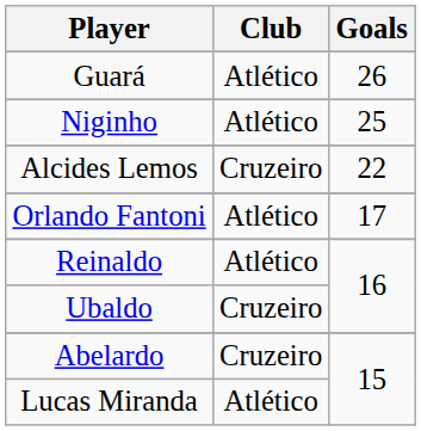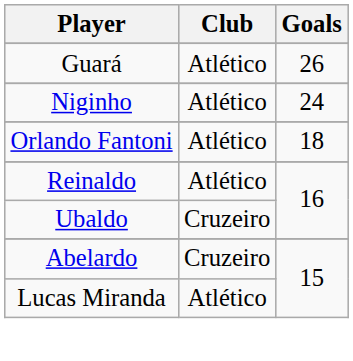Niginho | Goals: 25 -> 24
- row: Alcides Lemos | Cruzeiro | 22
Orlando Fantoni | Goals: 17 -> 18
